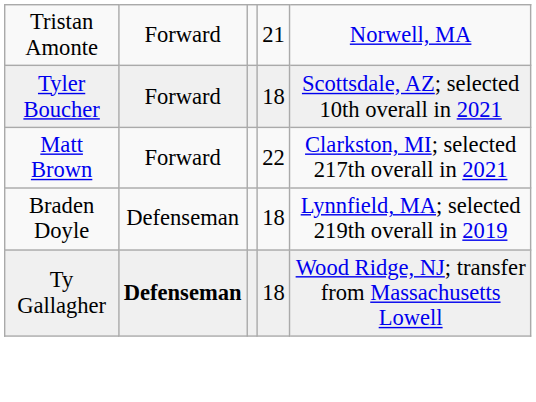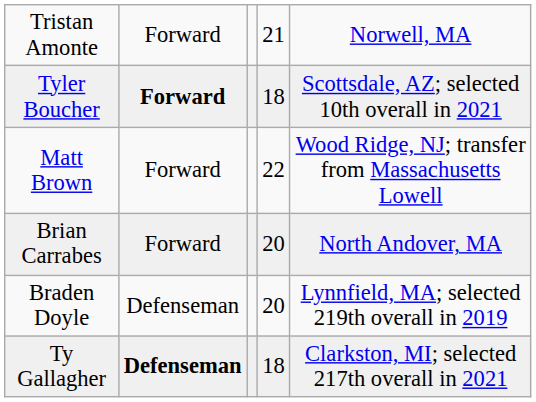Tyler Boucher | column 2: normal -> bold
Matt Brown | column 5: Clarkston, MI; selected 217th overall in 2021 -> Wood Ridge, NJ; transfer from Massachusetts Lowell
+ row: Brian Carrabes | Forward | 20 | North Andover, MA
Braden Doyle | column 4: 18 -> 20
Ty Gallagher | column 5: Wood Ridge, NJ; transfer from Massachusetts Lowell -> Clarkston, MI; selected 217th overall in 2021
